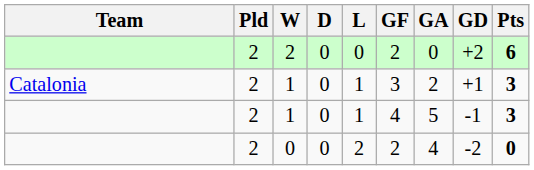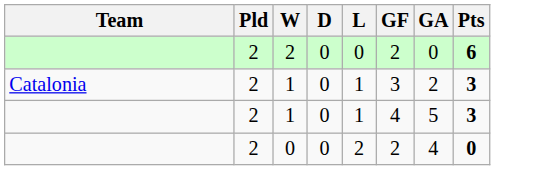- column: GD | +2 | +1 | -1 | -2
